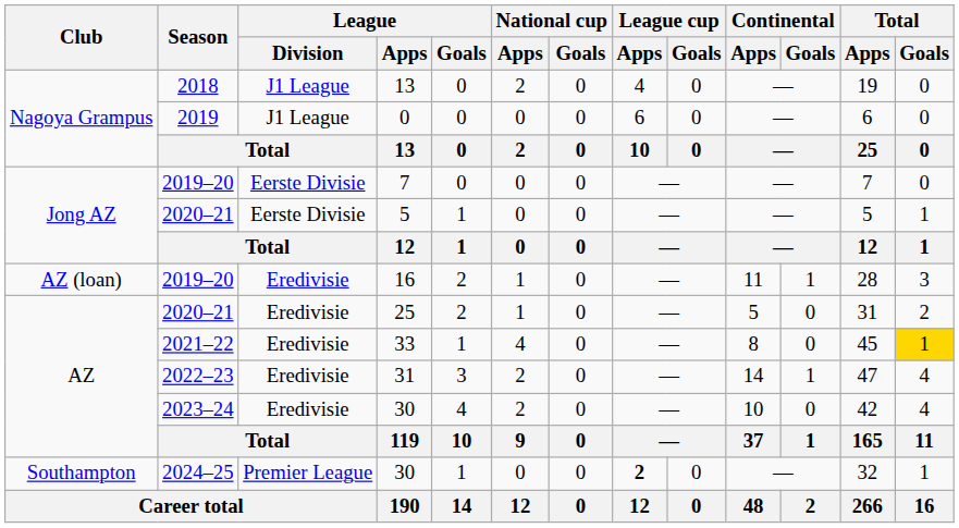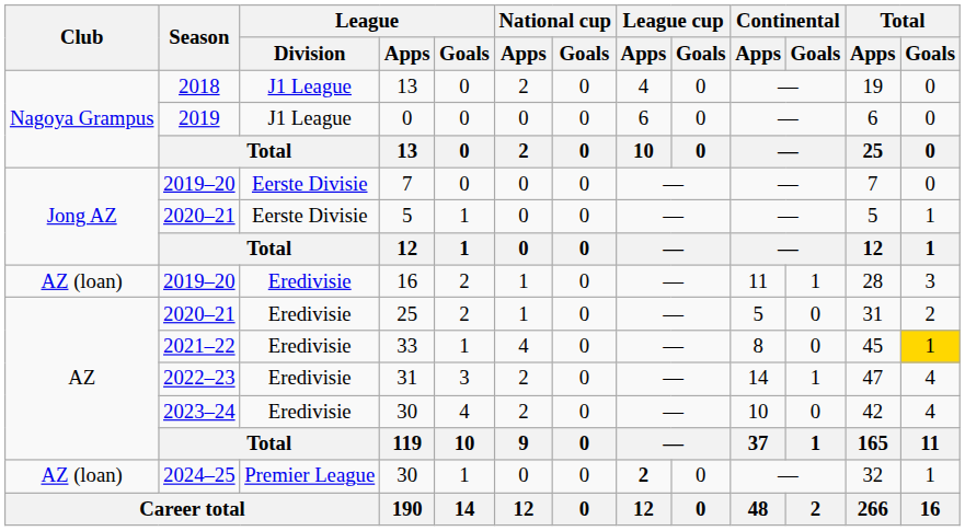2024–25 / 30 | Club: Southampton -> AZ (loan)
